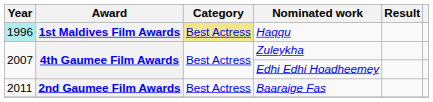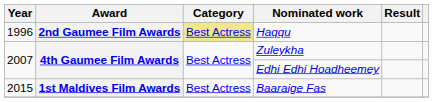Haqqu | Year: paleturquoise background -> no background
Haqqu | Award: 1st Maldives Film Awards -> 2nd Gaumee Film Awards
Baaraige Fas | Year: 2011 -> 2015
Baaraige Fas | Award: 2nd Gaumee Film Awards -> 1st Maldives Film Awards
